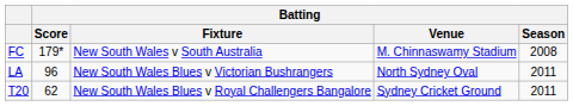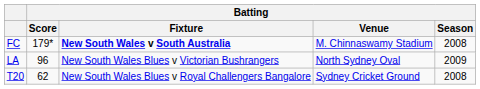FC | Batting / Fixture: normal -> bold
LA | Batting / Season: 2011 -> 2009
T20 | Batting / Season: 2011 -> 2008
